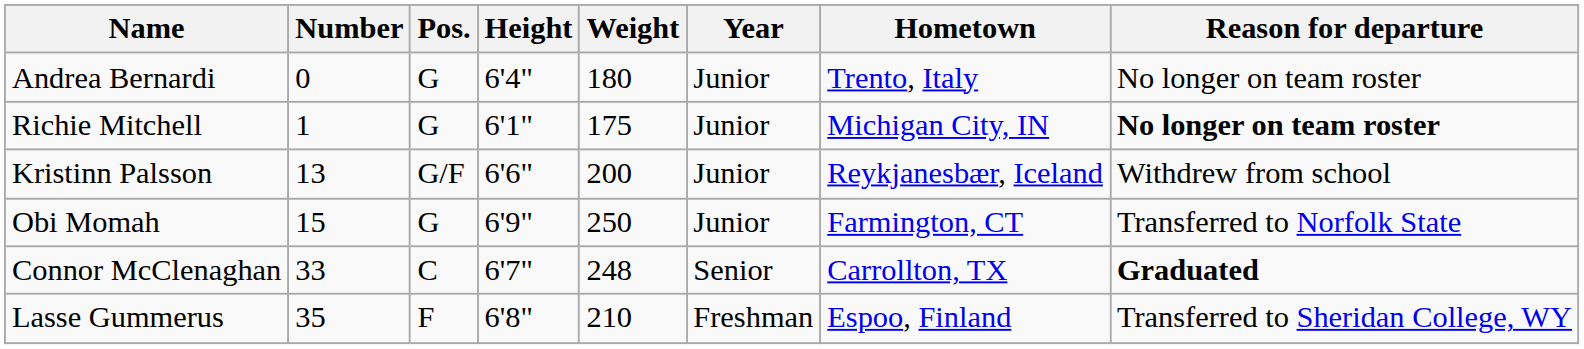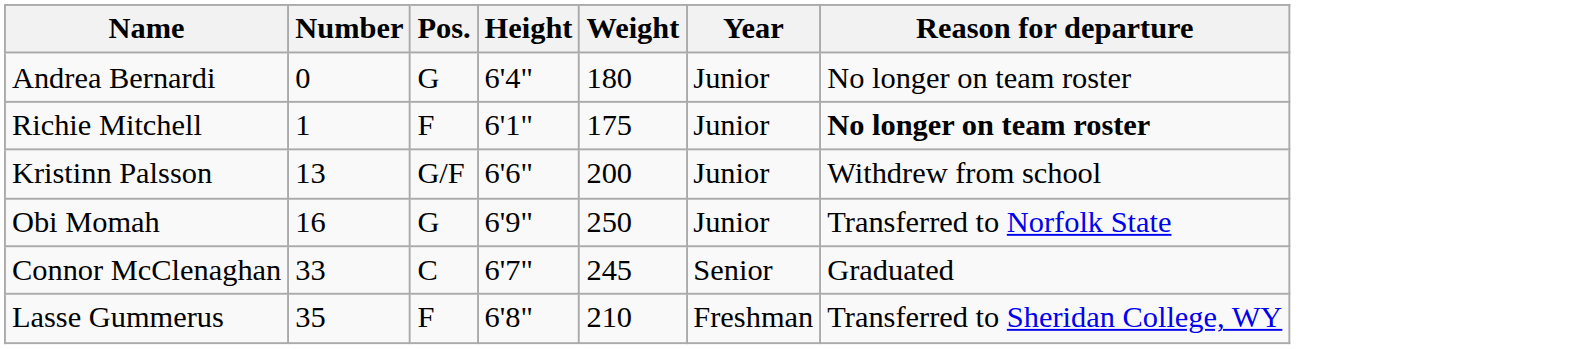- column: Hometown | Trento, Italy | Michigan City, IN | Reykjanesbær, Iceland | Farmington, CT | Carrollton, TX | Espoo, Finland
Richie Mitchell | Pos.: G -> F
Obi Momah | Number: 15 -> 16
Connor McClenaghan | Weight: 248 -> 245
Connor McClenaghan | Reason for departure: bold -> normal
